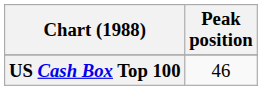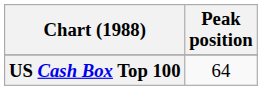US Cash Box Top 100 | Peak position: 46 -> 64
